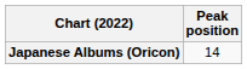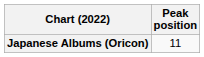Japanese Albums (Oricon) | Peak position: 14 -> 11
